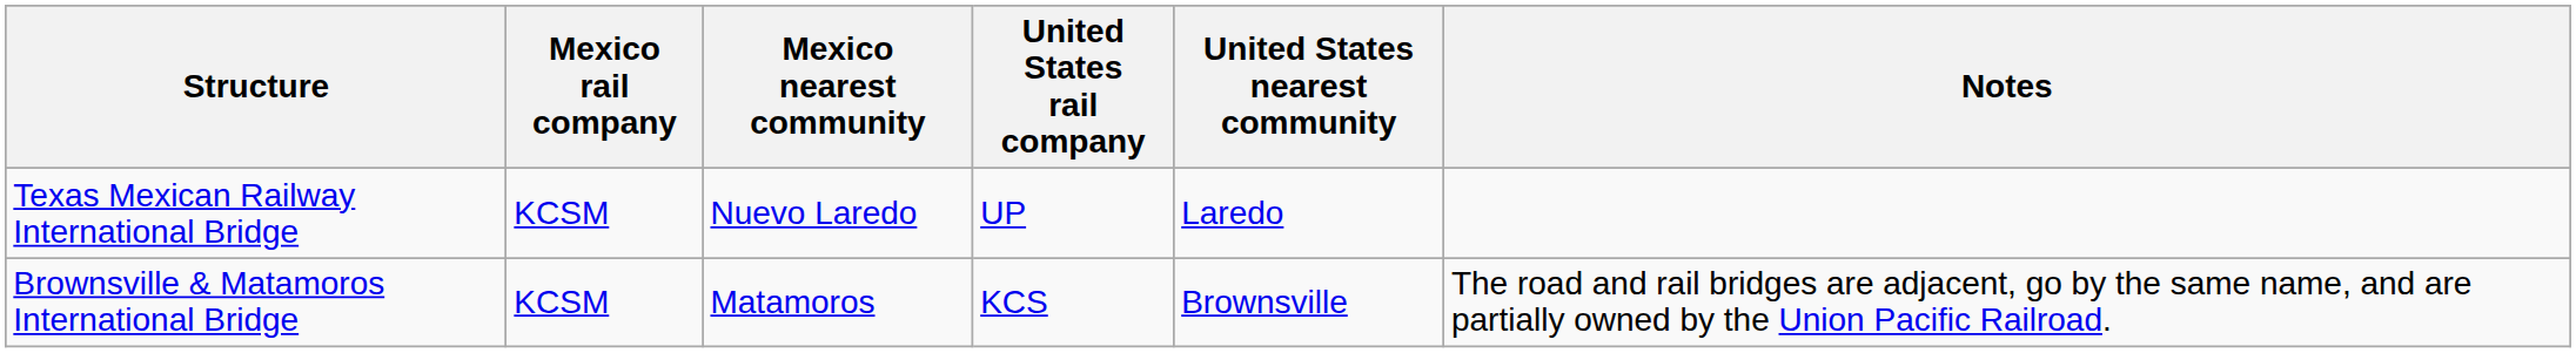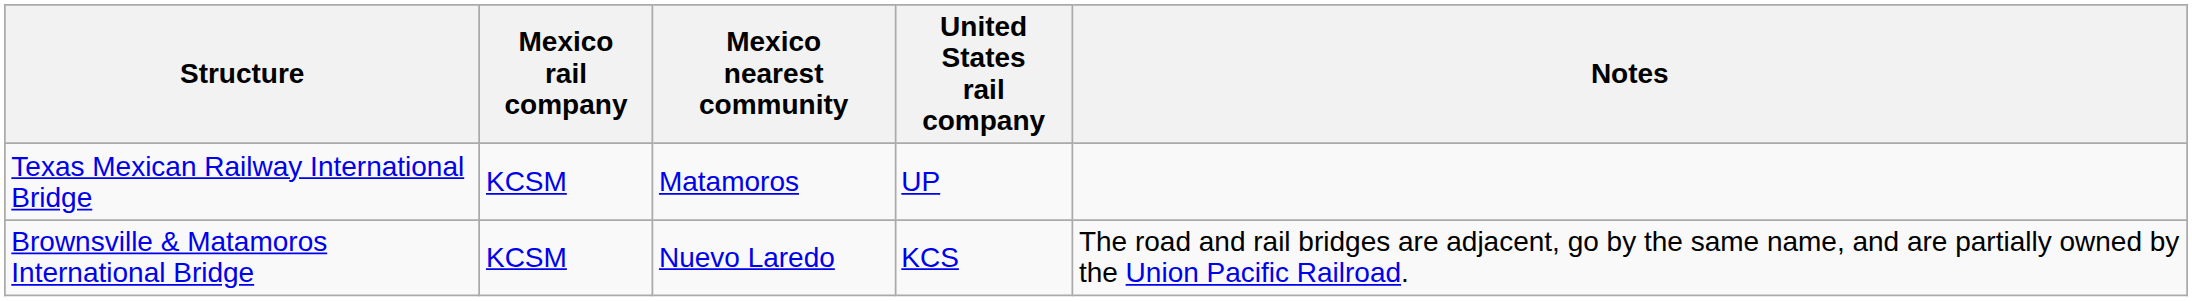- column: United States nearest community | Laredo | Brownsville
Texas Mexican Railway International Bridge | Mexico nearest community: Nuevo Laredo -> Matamoros
Brownsville & Matamoros International Bridge | Mexico nearest community: Matamoros -> Nuevo Laredo
